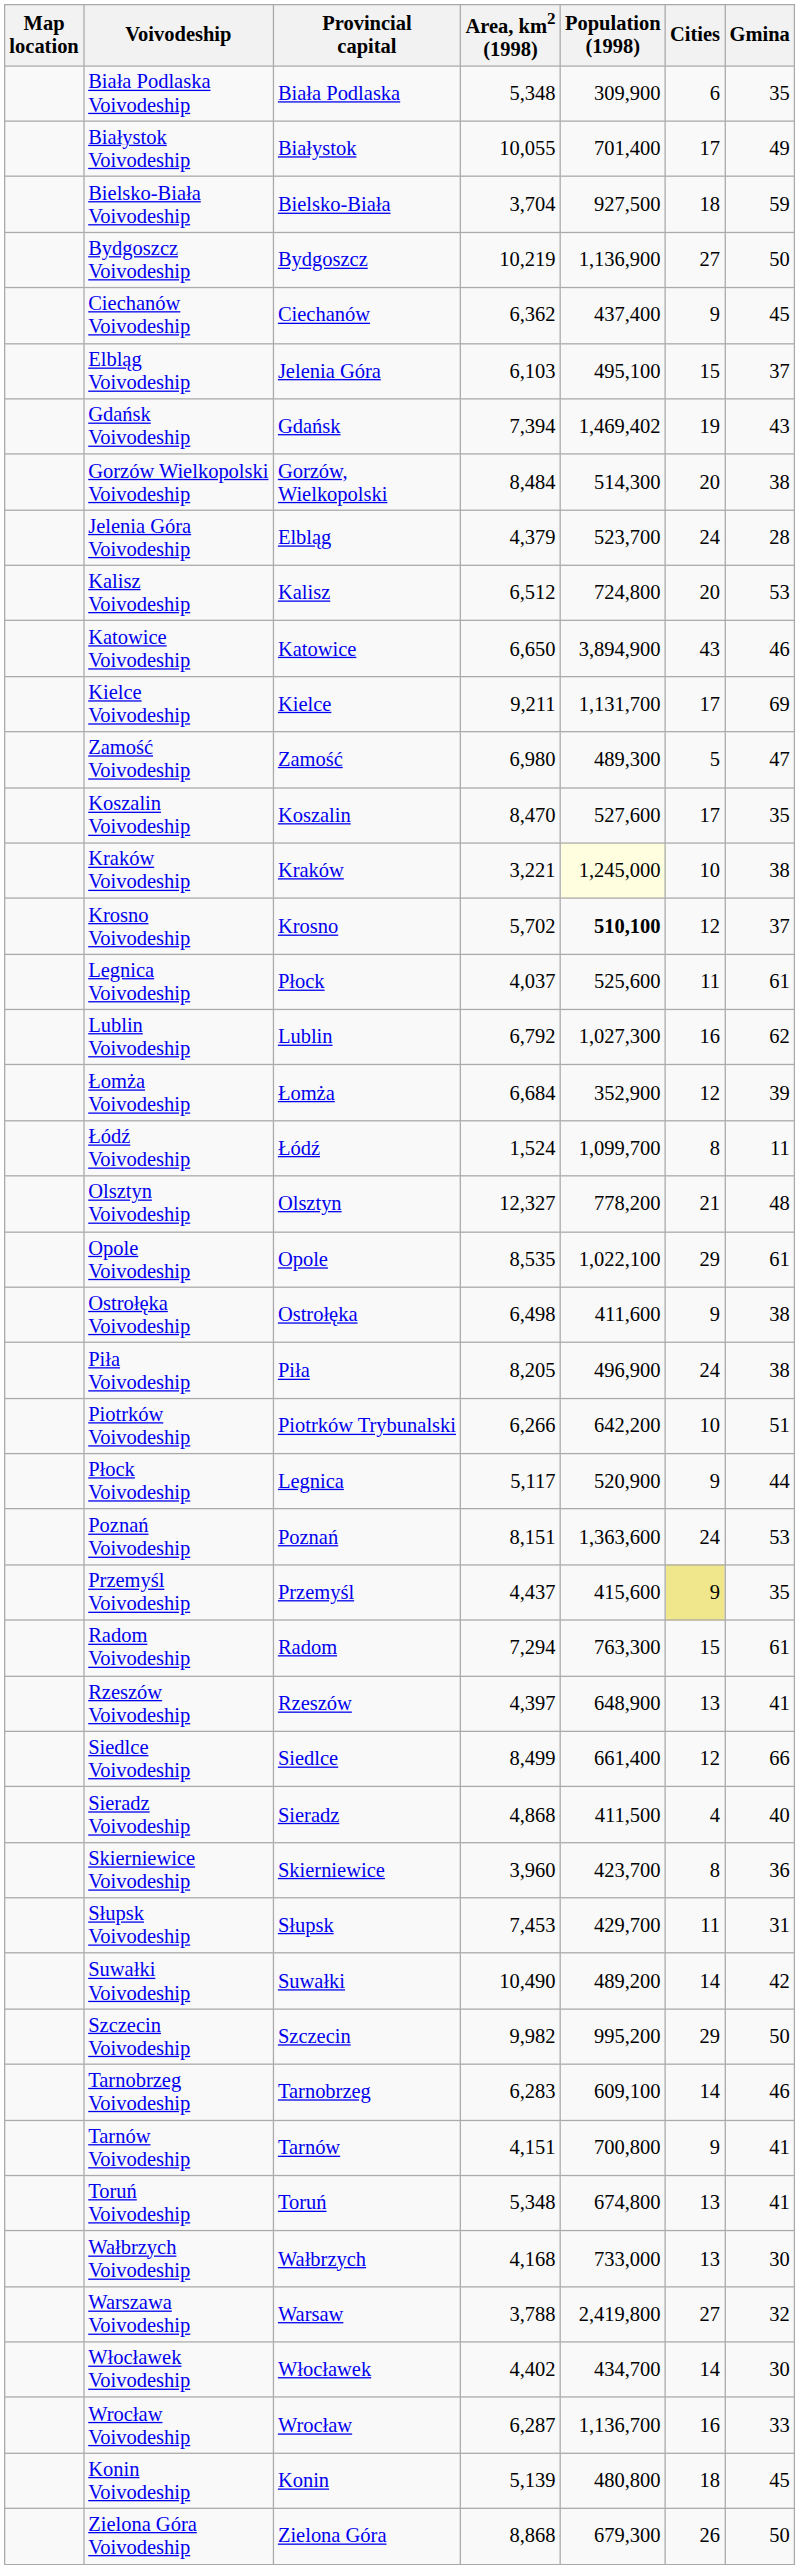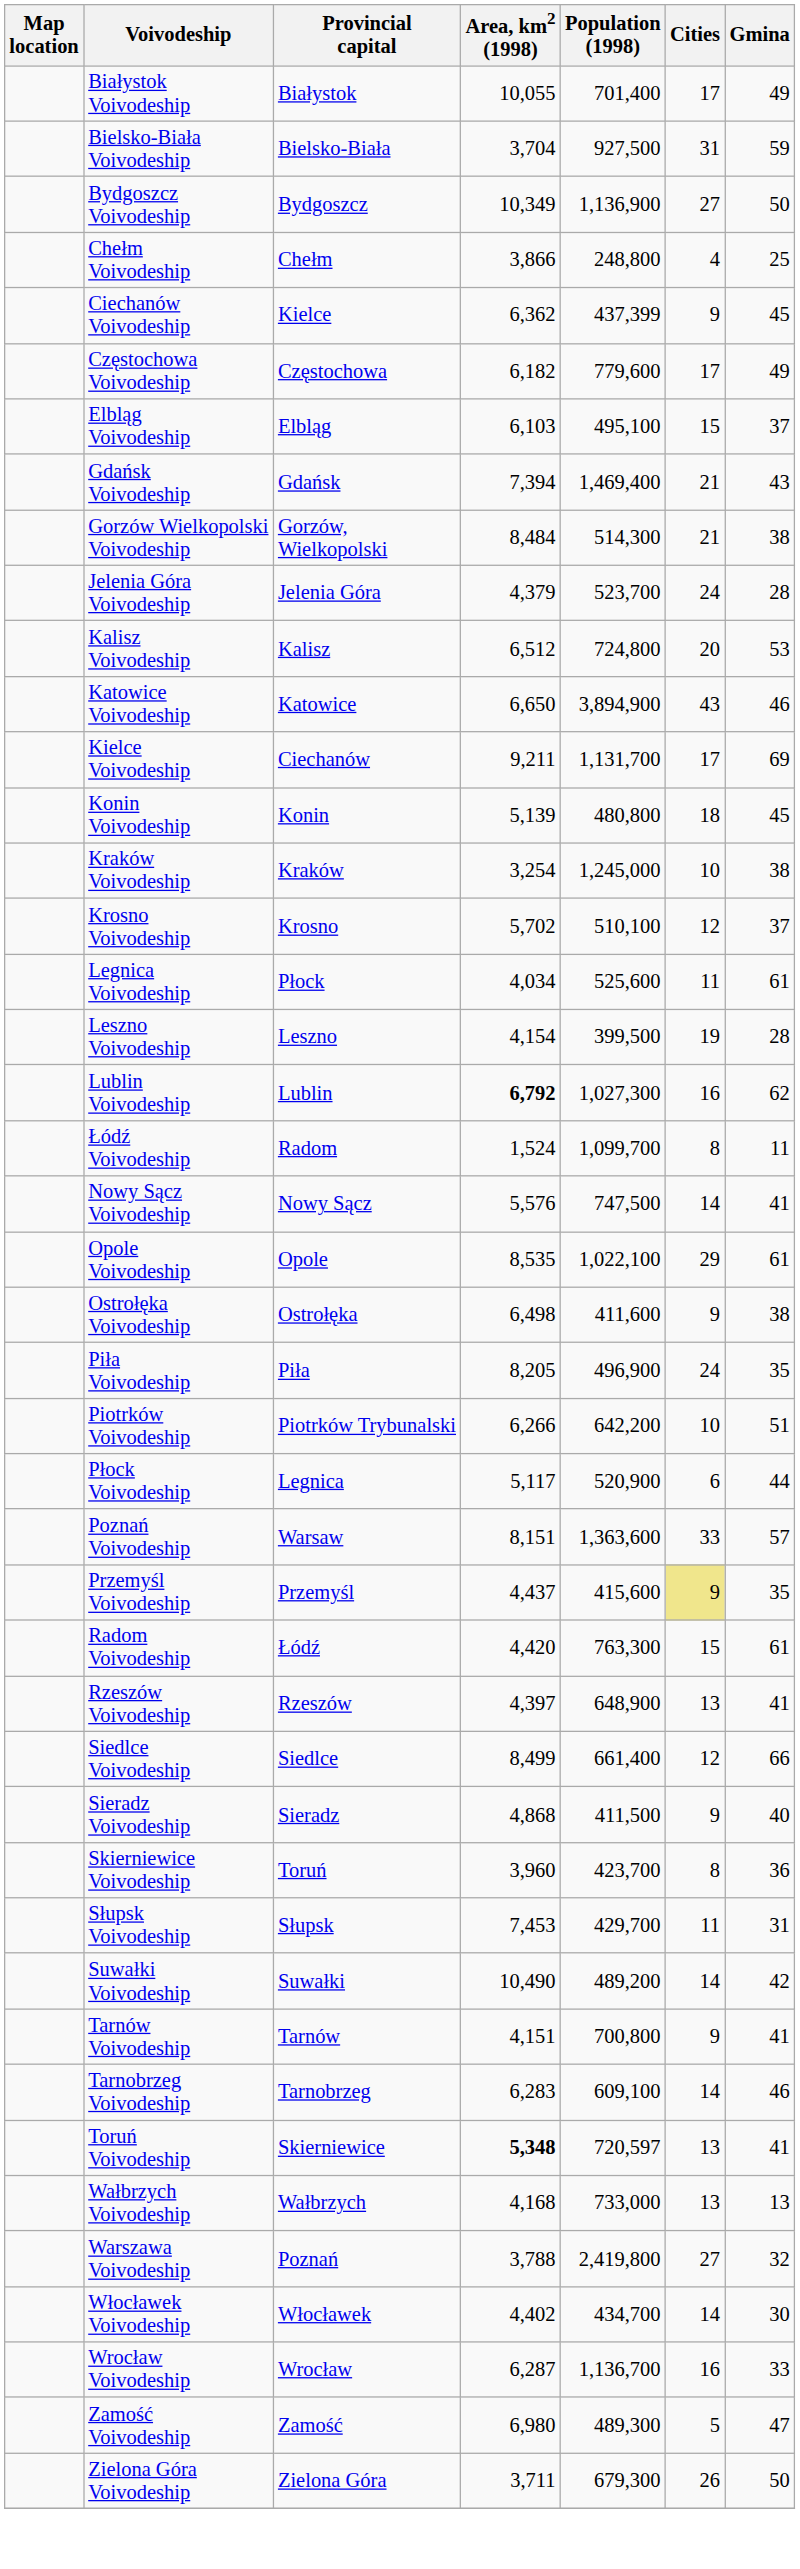- row: Biała Podlaska Voivodeship | Biała Podlaska | 5,348 | 309,900 | 6 | 35
Bielsko-Biała Voivodeship | Cities: 18 -> 31
Bydgoszcz Voivodeship | Area, km2 (1998): 10,219 -> 10,349
+ row: Chełm Voivodeship | Chełm | 3,866 | 248,800 | 4 | 25
Ciechanów Voivodeship | Provincial capital: Ciechanów -> Kielce
Ciechanów Voivodeship | Population (1998): 437,400 -> 437,399
+ row: Częstochowa Voivodeship | Częstochowa | 6,182 | 779,600 | 17 | 49
Elbląg Voivodeship | Provincial capital: Jelenia Góra -> Elbląg
Gdańsk Voivodeship | Population (1998): 1,469,402 -> 1,469,400
Gdańsk Voivodeship | Cities: 19 -> 21
Gorzów Wielkopolski Voivodeship | Cities: 20 -> 21
Jelenia Góra Voivodeship | Provincial capital: Elbląg -> Jelenia Góra
Kielce Voivodeship | Provincial capital: Kielce -> Ciechanów
rows swapped: Konin Voivodeship <-> Zamość Voivodeship
- row: Koszalin Voivodeship | Koszalin | 8,470 | 527,600 | 17 | 35
Kraków Voivodeship | Area, km2 (1998): 3,221 -> 3,254
Kraków Voivodeship | Population (1998): lightyellow background -> no background
Krosno Voivodeship | Population (1998): bold -> normal
Legnica Voivodeship | Area, km2 (1998): 4,037 -> 4,034
+ row: Leszno Voivodeship | Leszno | 4,154 | 399,500 | 19 | 28
Lublin Voivodeship | Area, km2 (1998): normal -> bold
- row: Łomża Voivodeship | Łomża | 6,684 | 352,900 | 12 | 39
Łódź Voivodeship | Provincial capital: Łódź -> Radom
+ row: Nowy Sącz Voivodeship | Nowy Sącz | 5,576 | 747,500 | 14 | 41
- row: Olsztyn Voivodeship | Olsztyn | 12,327 | 778,200 | 21 | 48
Piła Voivodeship | Gmina: 38 -> 35
Płock Voivodeship | Cities: 9 -> 6
Poznań Voivodeship | Provincial capital: Poznań -> Warsaw
Poznań Voivodeship | Cities: 24 -> 33
Poznań Voivodeship | Gmina: 53 -> 57
Radom Voivodeship | Provincial capital: Radom -> Łódź
Radom Voivodeship | Area, km2 (1998): 7,294 -> 4,420
Sieradz Voivodeship | Cities: 4 -> 9
Skierniewice Voivodeship | Provincial capital: Skierniewice -> Toruń
- row: Szczecin Voivodeship | Szczecin | 9,982 | 995,200 | 29 | 50
rows swapped: Tarnobrzeg Voivodeship <-> Tarnów Voivodeship
Toruń Voivodeship | Provincial capital: Toruń -> Skierniewice
Toruń Voivodeship | Area, km2 (1998): normal -> bold
Toruń Voivodeship | Population (1998): 674,800 -> 720,597
Wałbrzych Voivodeship | Gmina: 30 -> 13
Warszawa Voivodeship | Provincial capital: Warsaw -> Poznań
Zielona Góra Voivodeship | Area, km2 (1998): 8,868 -> 3,711
